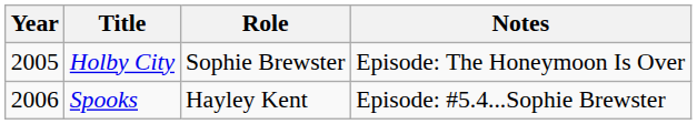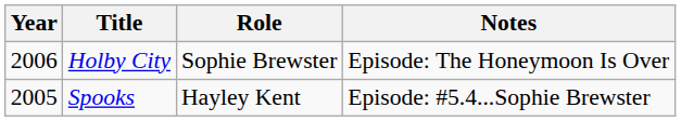Holby City | Year: 2005 -> 2006
Spooks | Year: 2006 -> 2005
